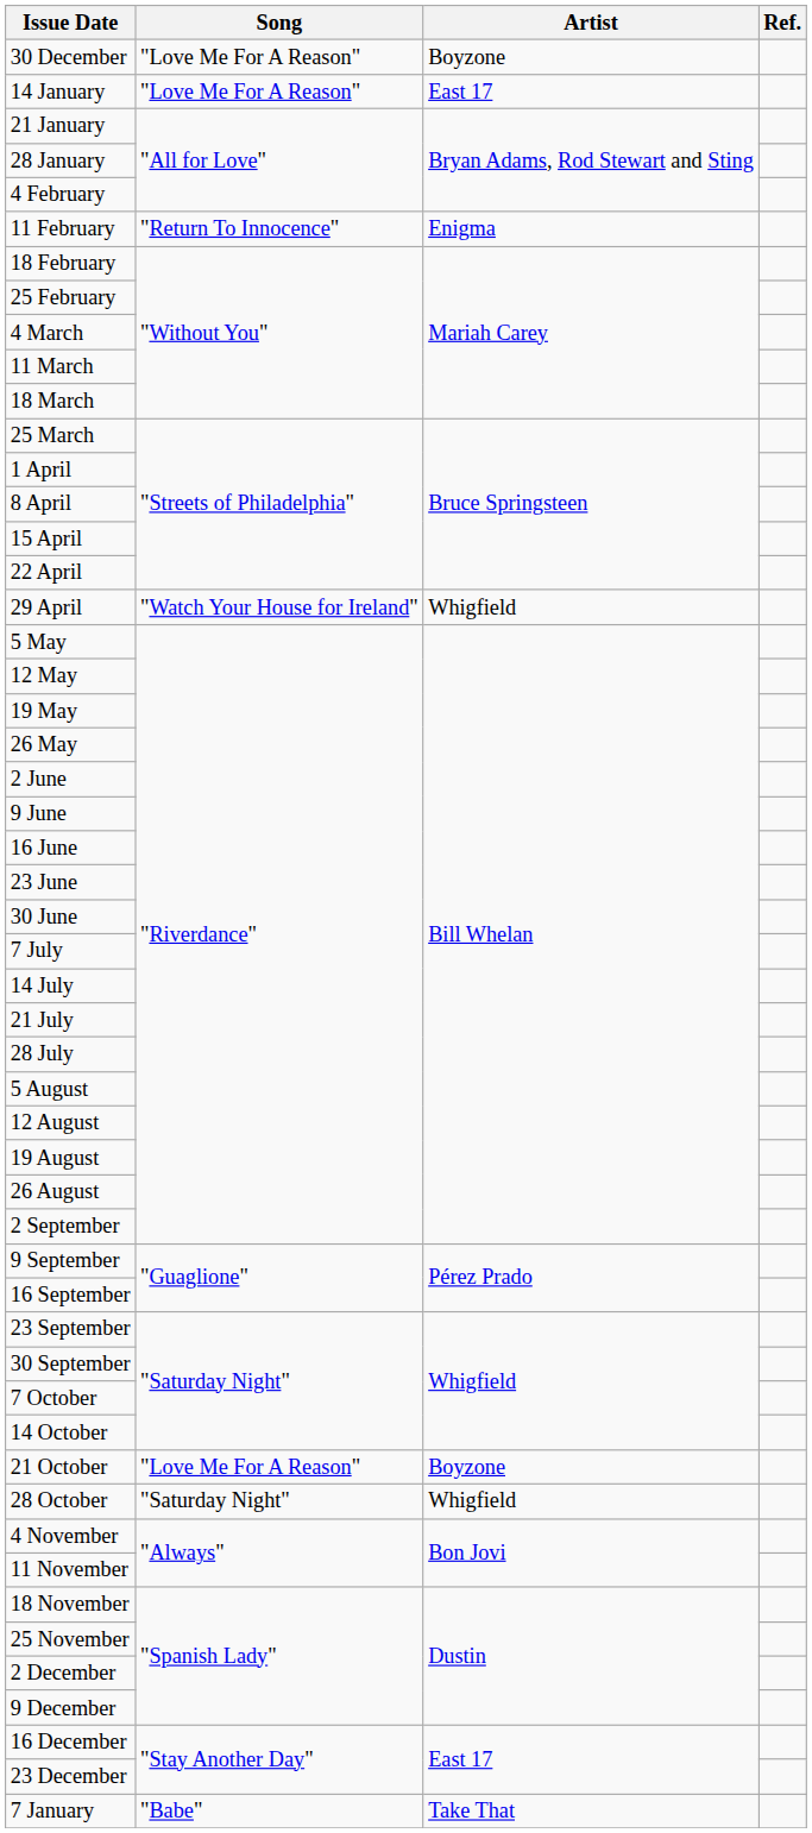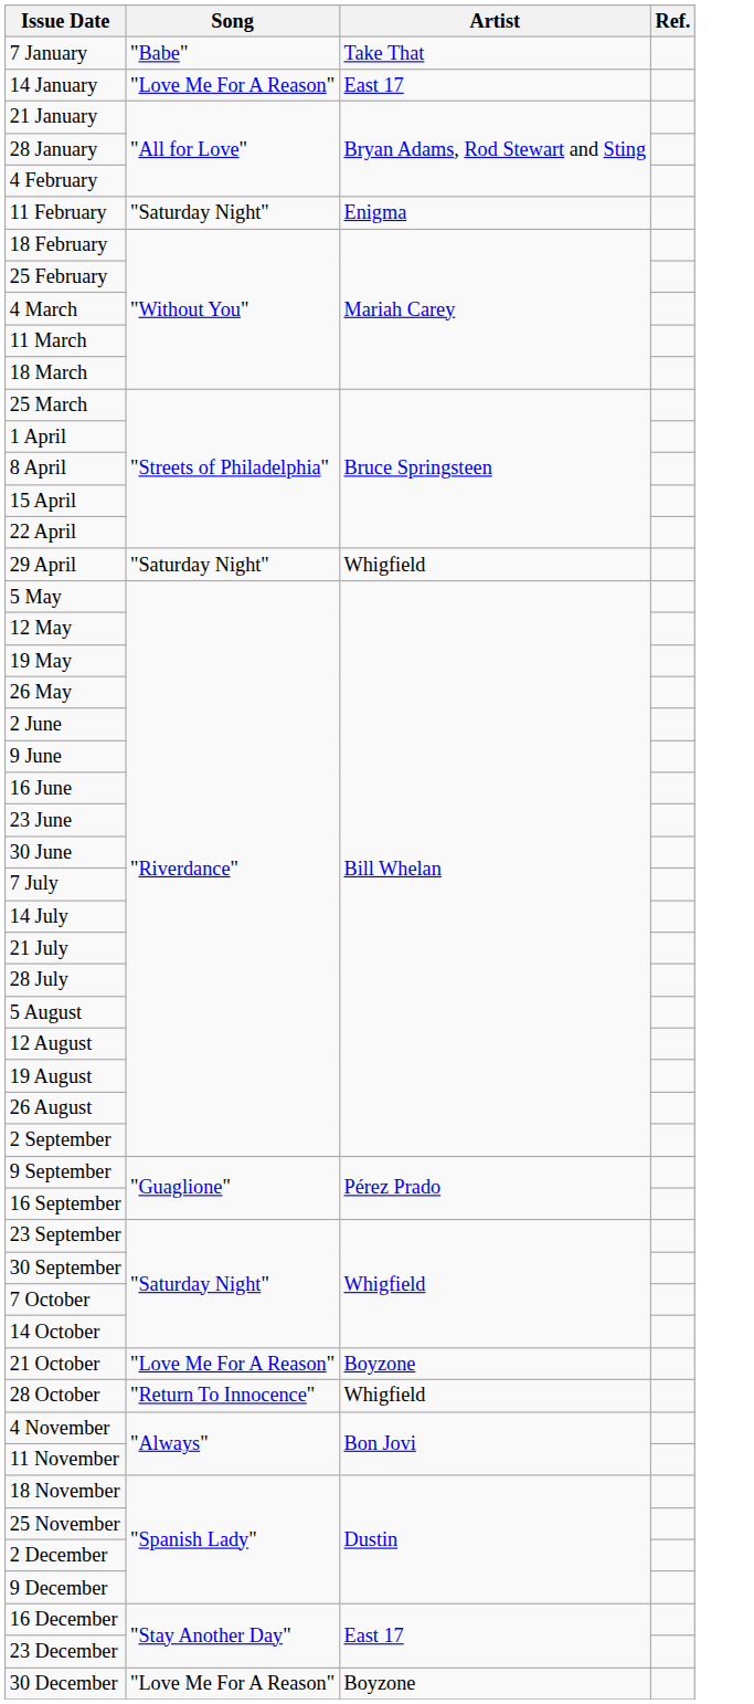rows swapped: 7 January <-> 30 December
11 February | Song: "Return To Innocence" -> "Saturday Night"
29 April | Song: "Watch Your House for Ireland" -> "Saturday Night"
28 October | Song: "Saturday Night" -> "Return To Innocence"
